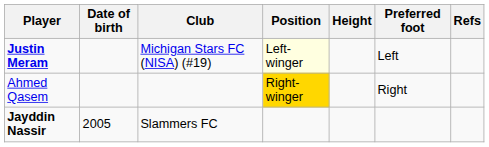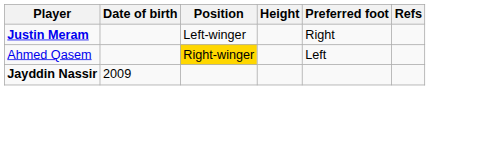- column: Club | Michigan Stars FC (NISA) (#19) | Slammers FC
Justin Meram | Position: lightyellow background -> no background
Justin Meram | Preferred foot: Left -> Right
Ahmed Qasem | Preferred foot: Right -> Left
Jayddin Nassir | Date of birth: 2005 -> 2009
